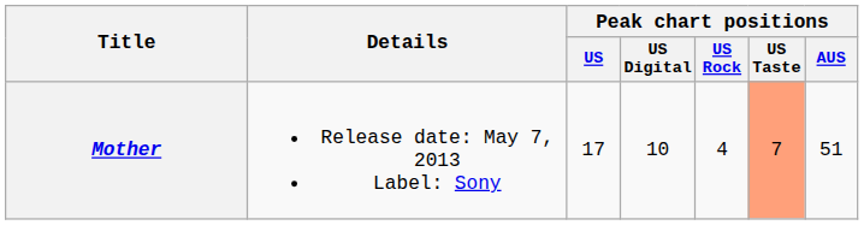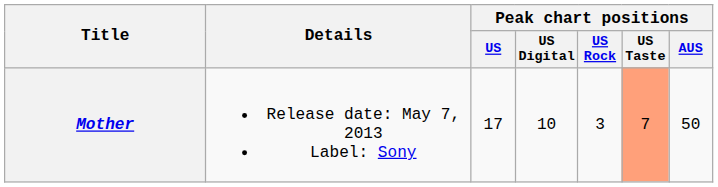Mother | Peak chart positions / US Rock: 4 -> 3
Mother | Peak chart positions / AUS: 51 -> 50
